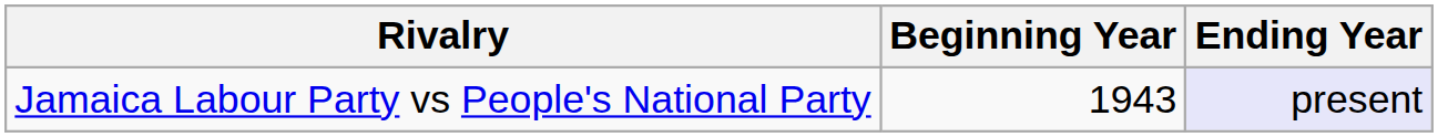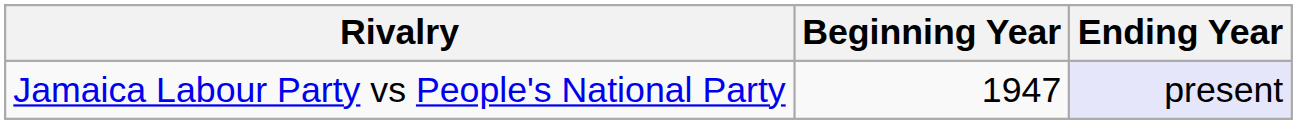Jamaica Labour Party vs People's National Party | Beginning Year: 1943 -> 1947
